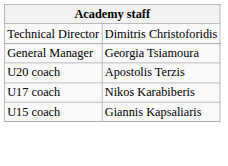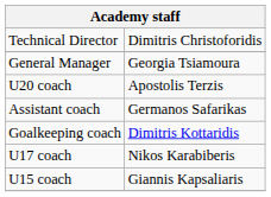+ row: Assistant coach | Germanos Safarikas
+ row: Goalkeeping coach | Dimitris Kottaridis
